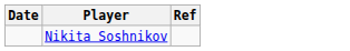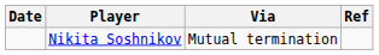+ column: Via | Mutual termination
